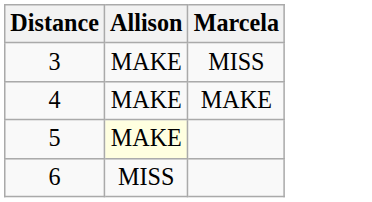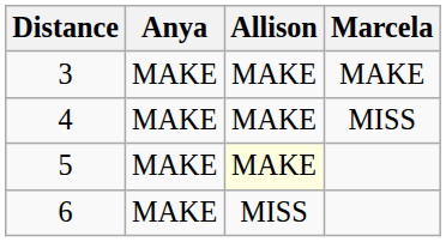+ column: Anya | MAKE | MAKE | MAKE | MAKE
3 | Marcela: MISS -> MAKE
4 | Marcela: MAKE -> MISS
